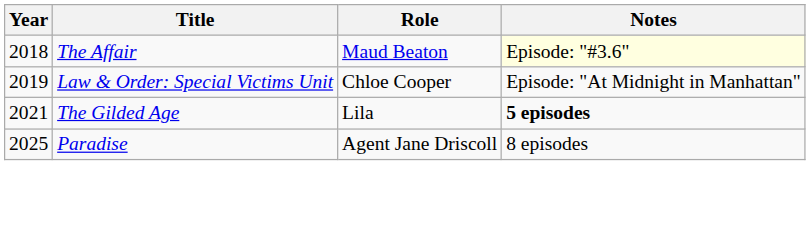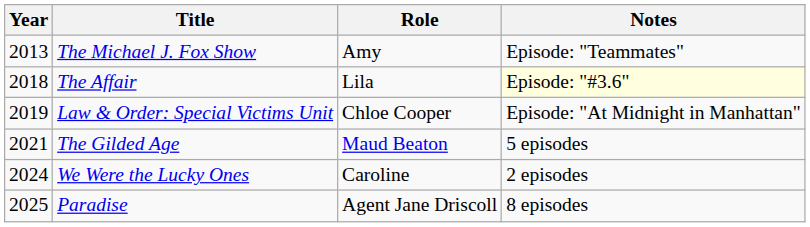+ row: 2013 | The Michael J. Fox Show | Amy | Episode: "Teammates"
The Affair | Role: Maud Beaton -> Lila
The Gilded Age | Role: Lila -> Maud Beaton
The Gilded Age | Notes: bold -> normal
+ row: 2024 | We Were the Lucky Ones | Caroline | 2 episodes
